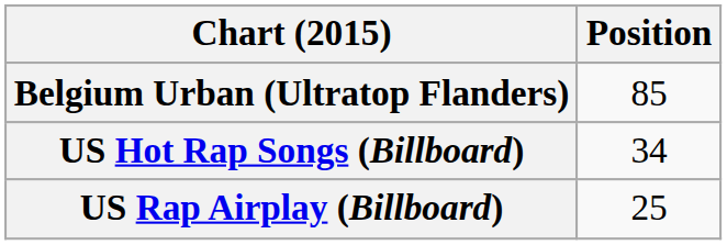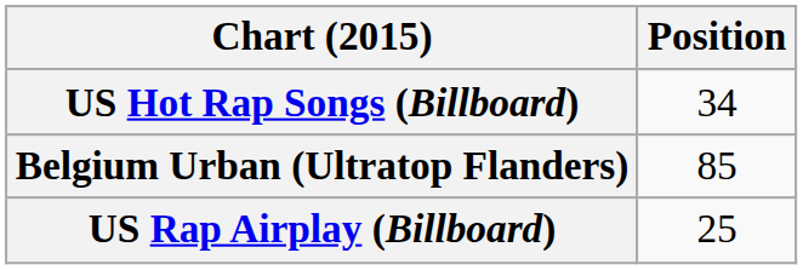rows swapped: Belgium Urban (Ultratop Flanders) <-> US Hot Rap Songs (Billboard)
